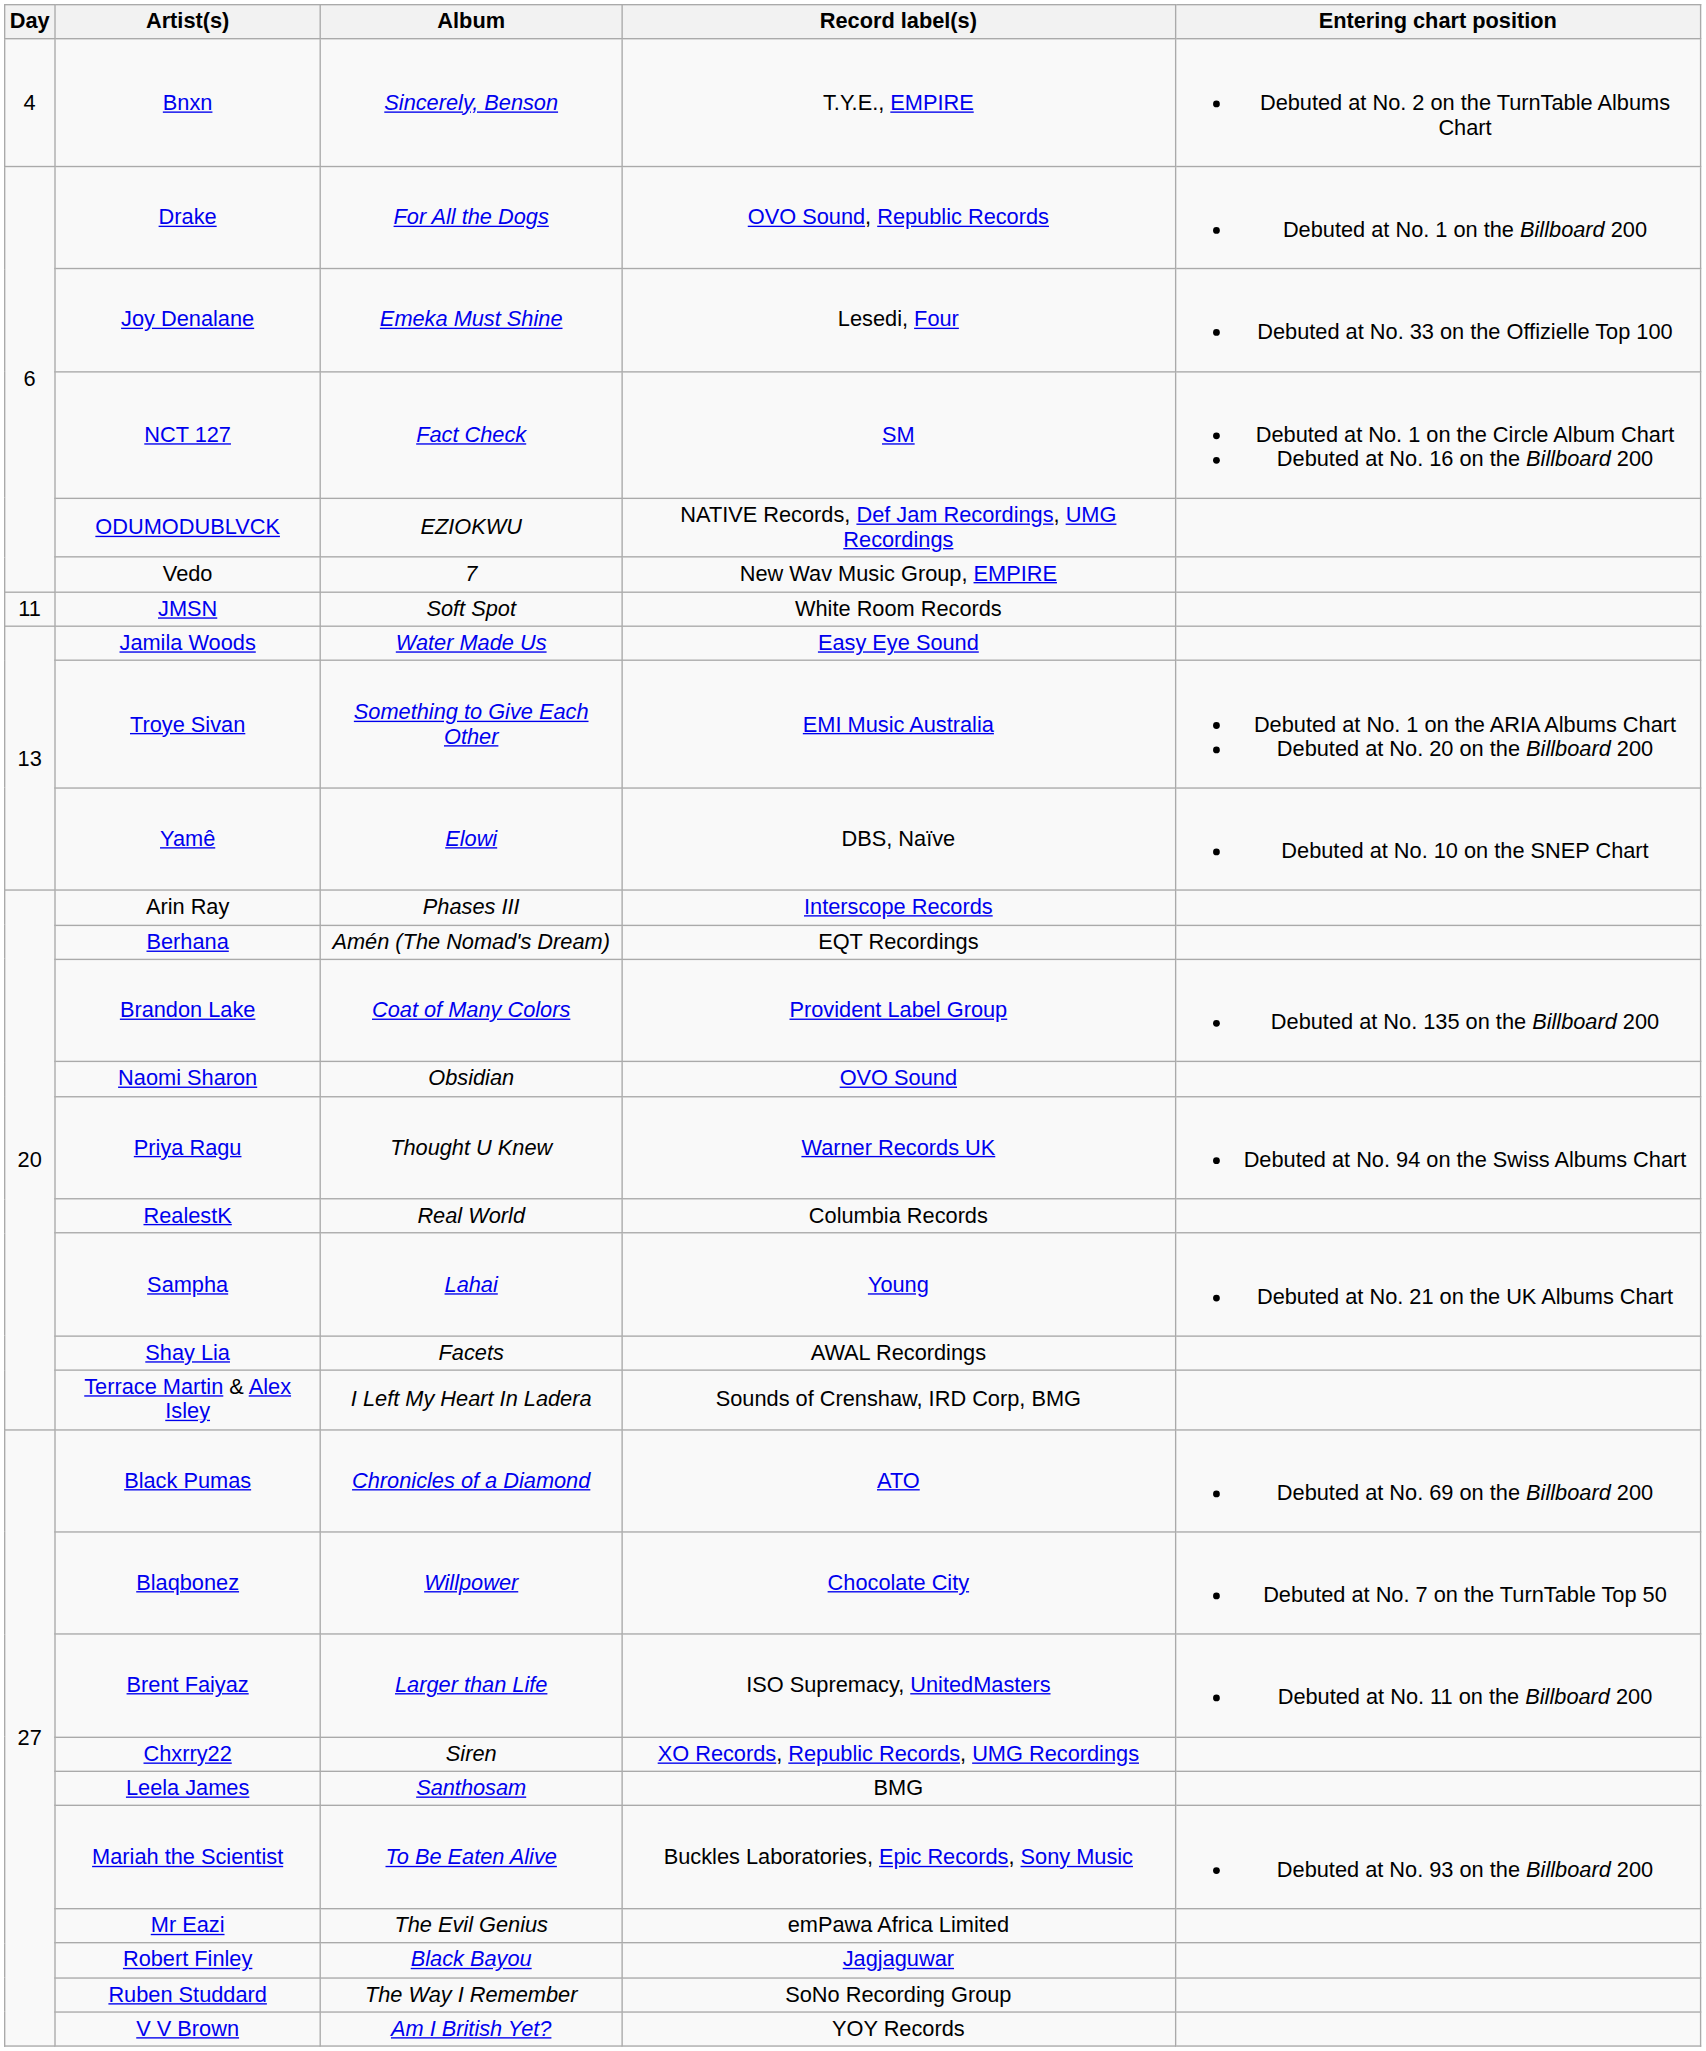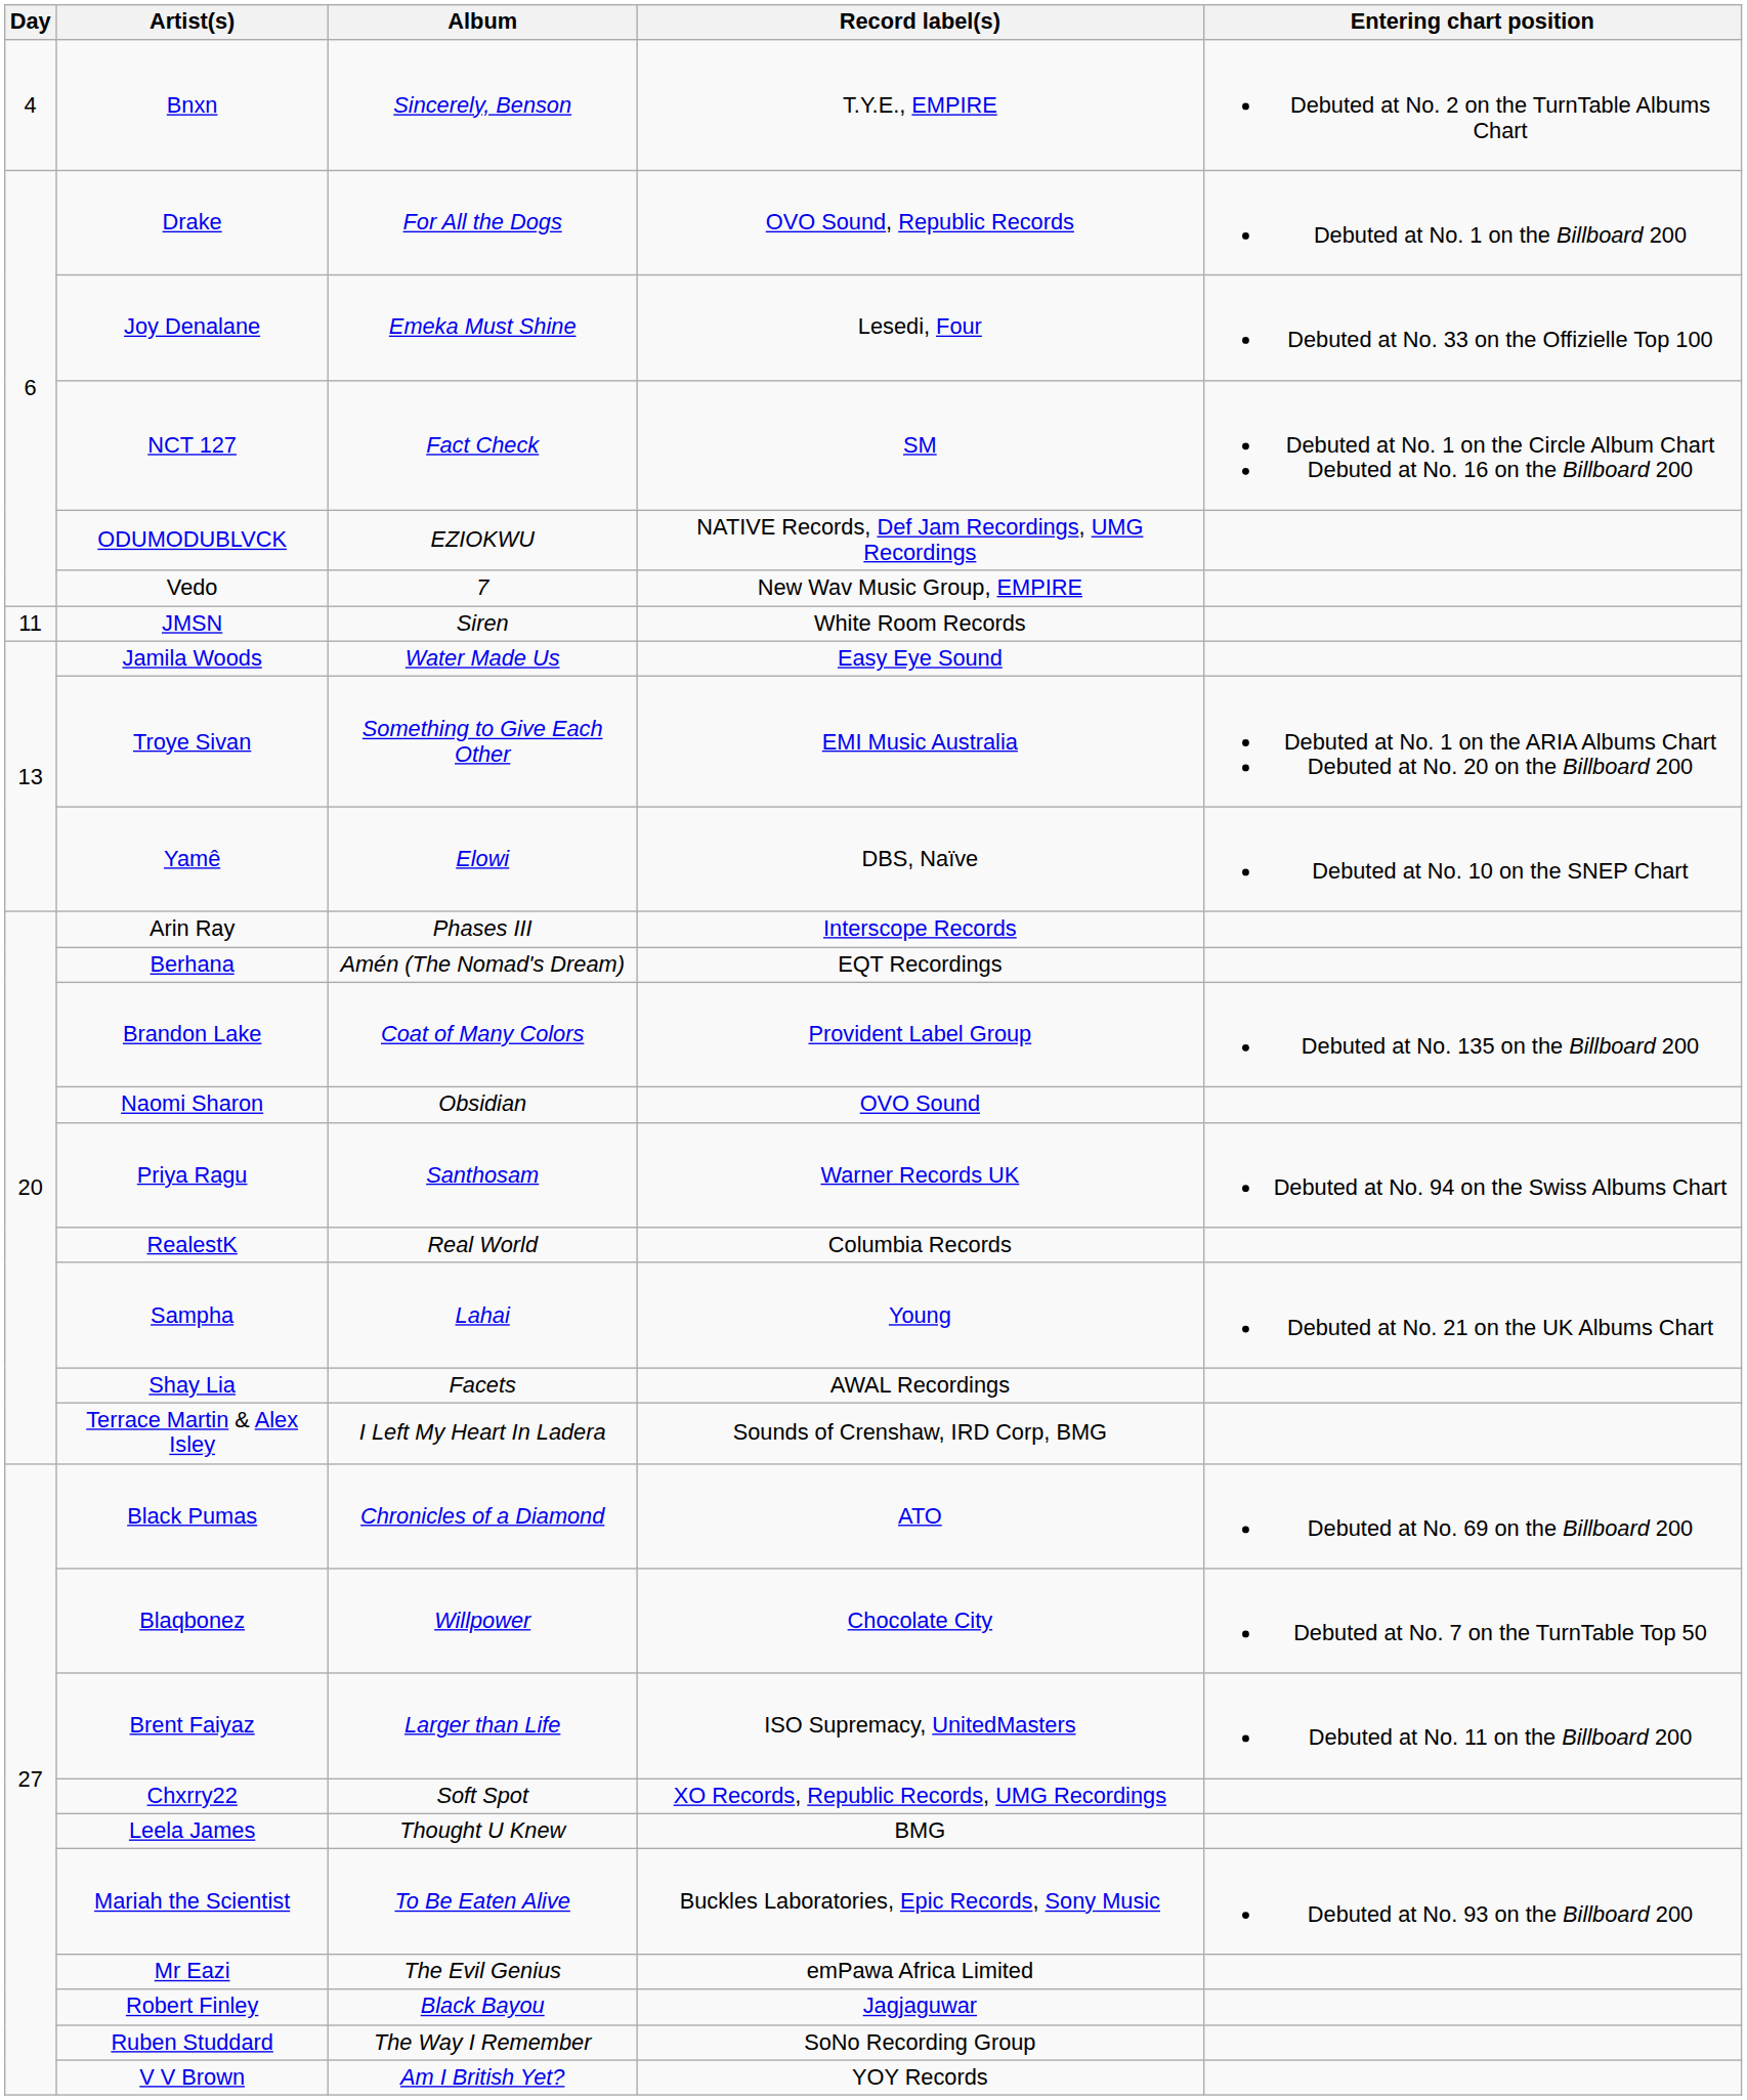JMSN | Album: Soft Spot -> Siren
Priya Ragu | Album: Thought U Knew -> Santhosam
Chxrry22 | Album: Siren -> Soft Spot
Leela James | Album: Santhosam -> Thought U Knew
